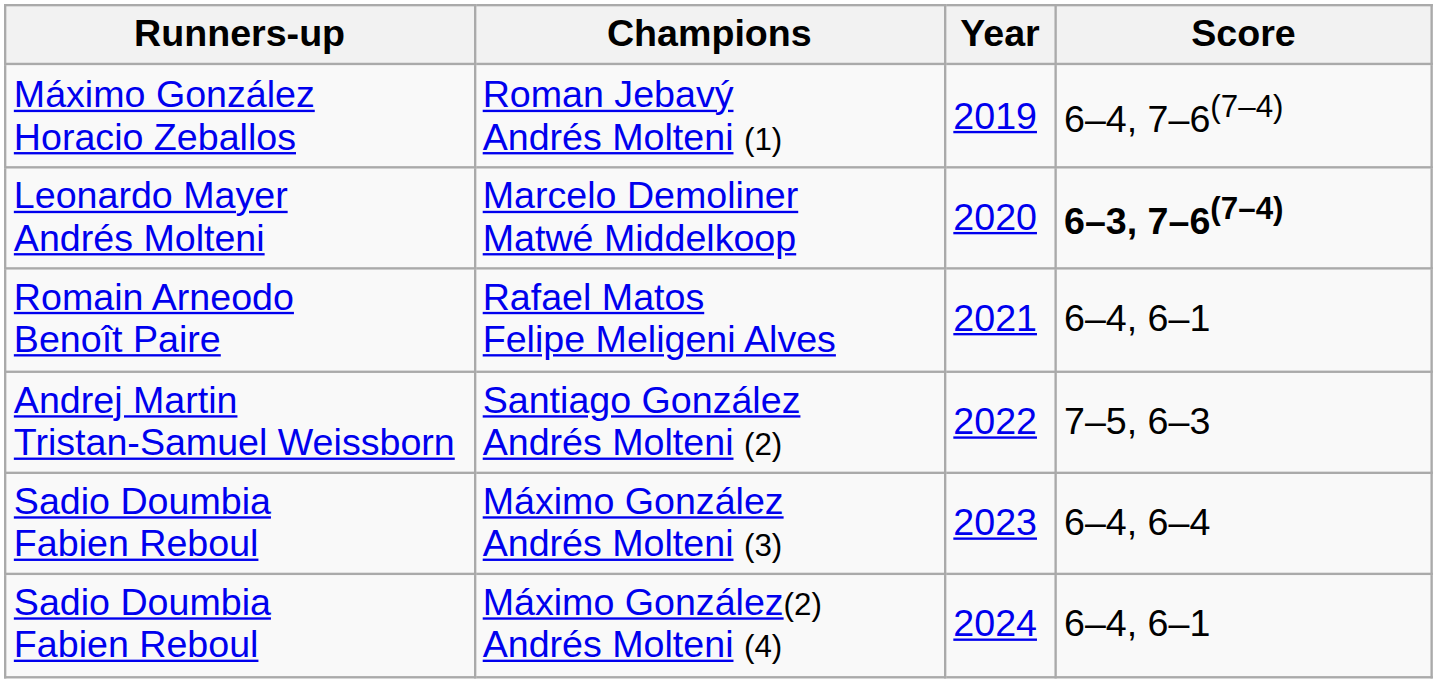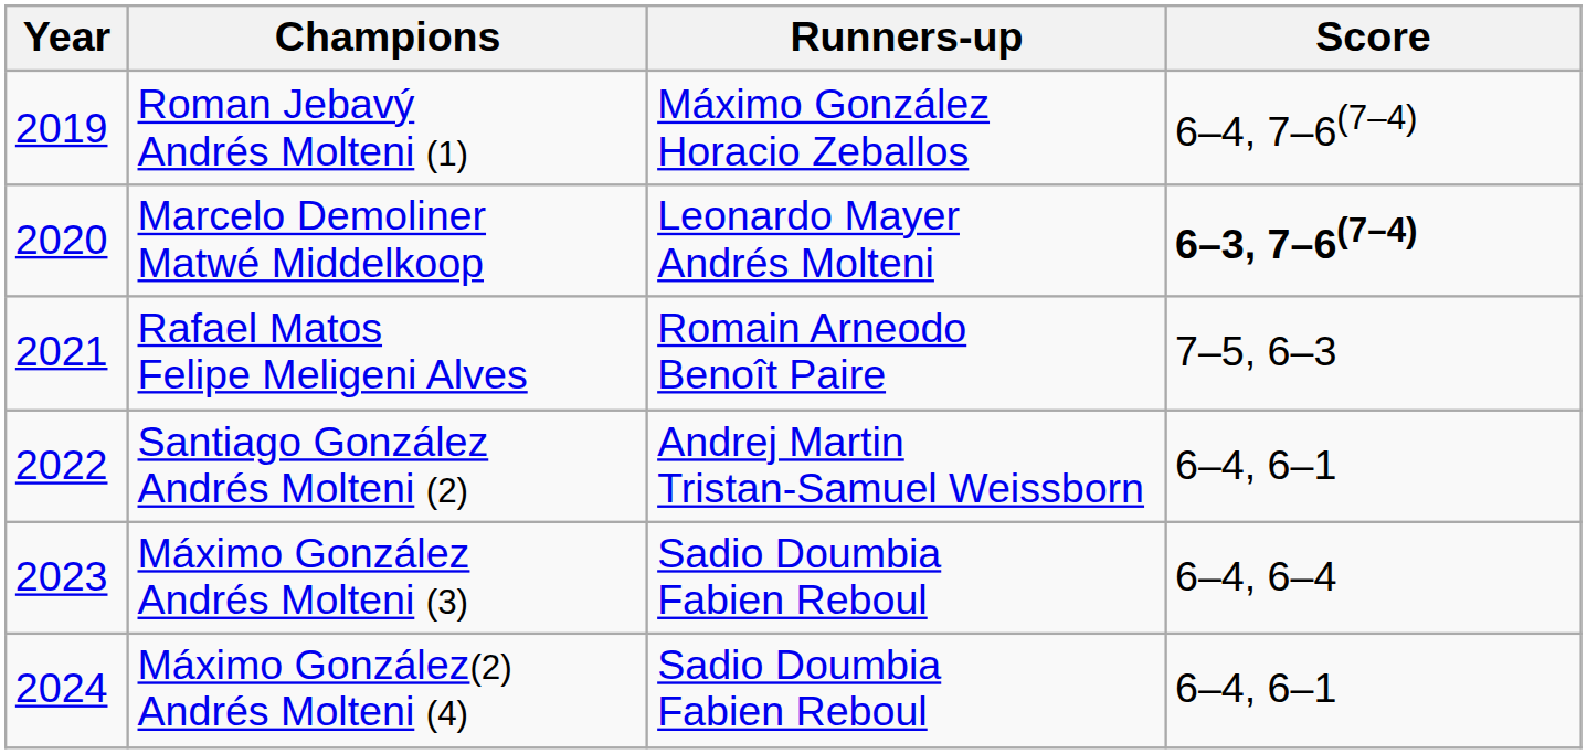columns swapped: Year <-> Runners-up
Rafael Matos Felipe Meligeni Alves | Score: 6–4, 6–1 -> 7–5, 6–3
Santiago González Andrés Molteni (2) | Score: 7–5, 6–3 -> 6–4, 6–1
